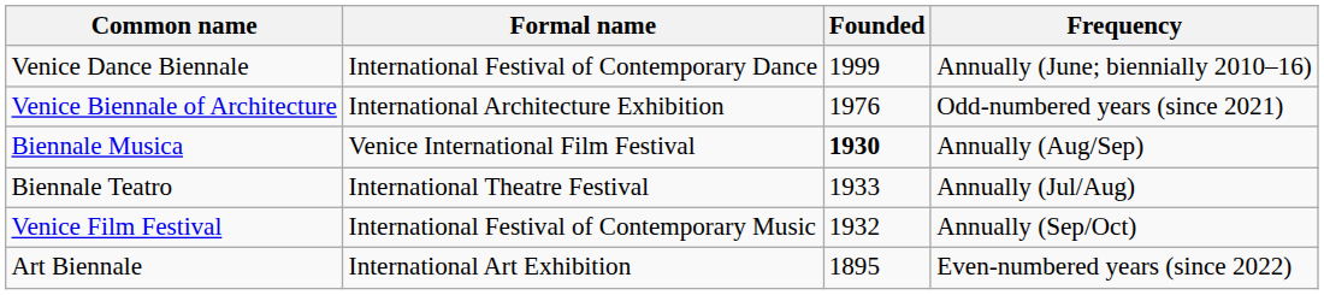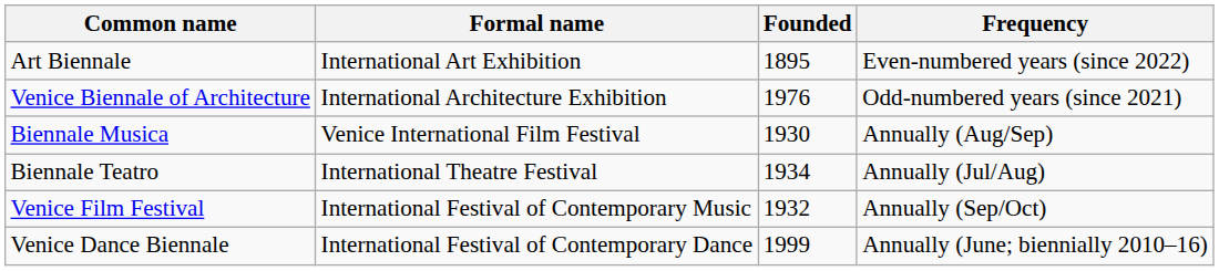rows swapped: Art Biennale <-> Venice Dance Biennale
Biennale Musica | Founded: bold -> normal
Biennale Teatro | Founded: 1933 -> 1934
